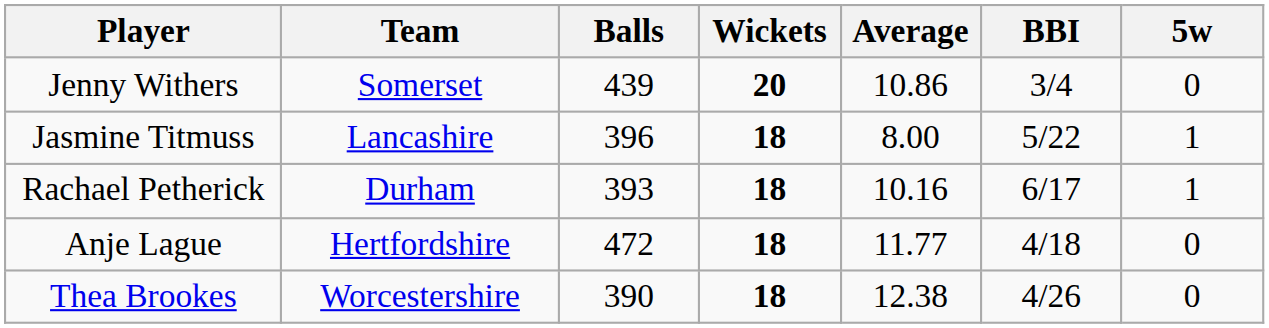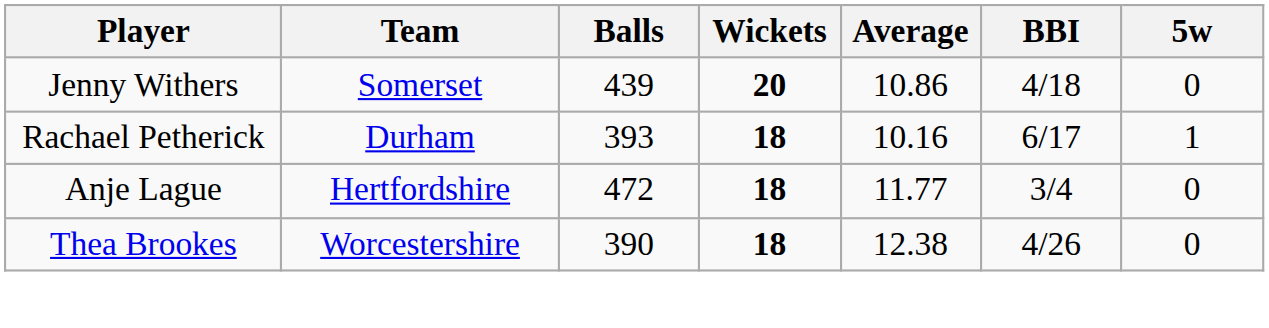Jenny Withers | BBI: 3/4 -> 4/18
- row: Jasmine Titmuss | Lancashire | 396 | 18 | 8.00 | 5/22 | 1
Anje Lague | BBI: 4/18 -> 3/4
